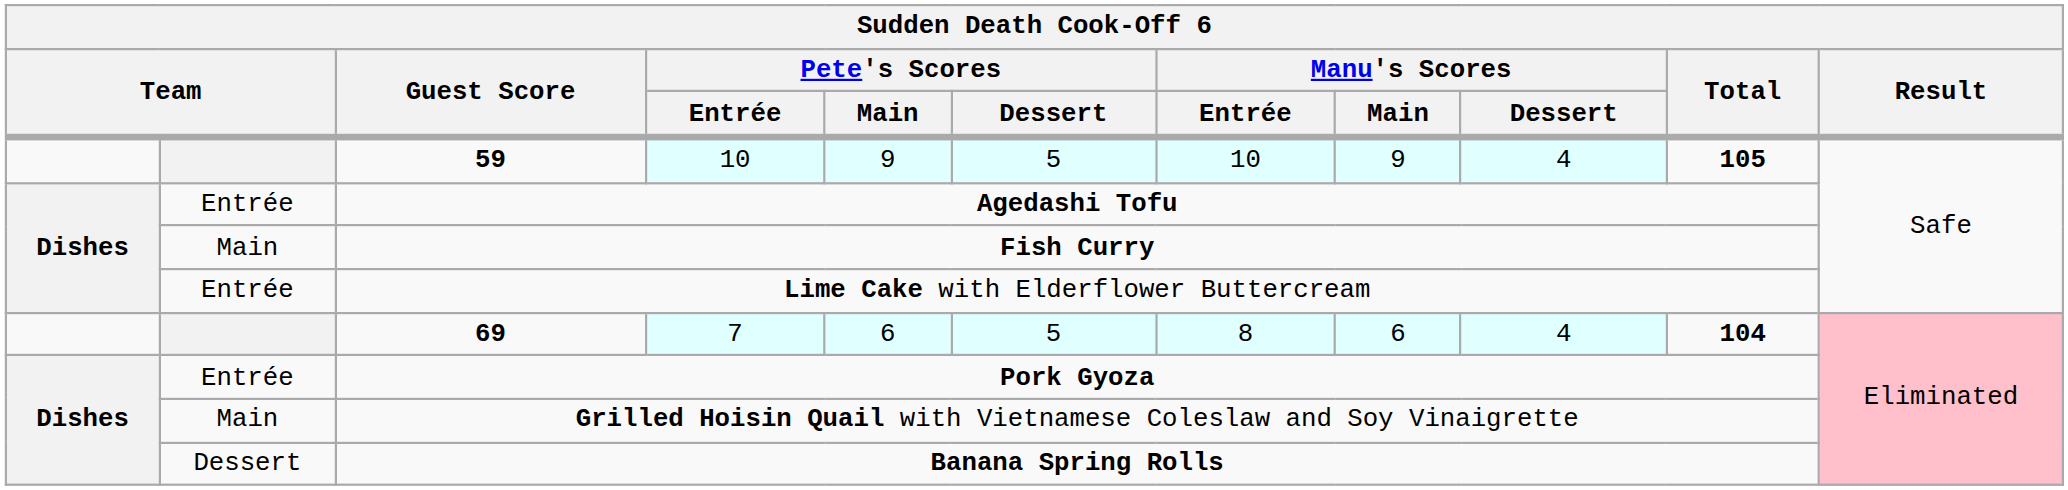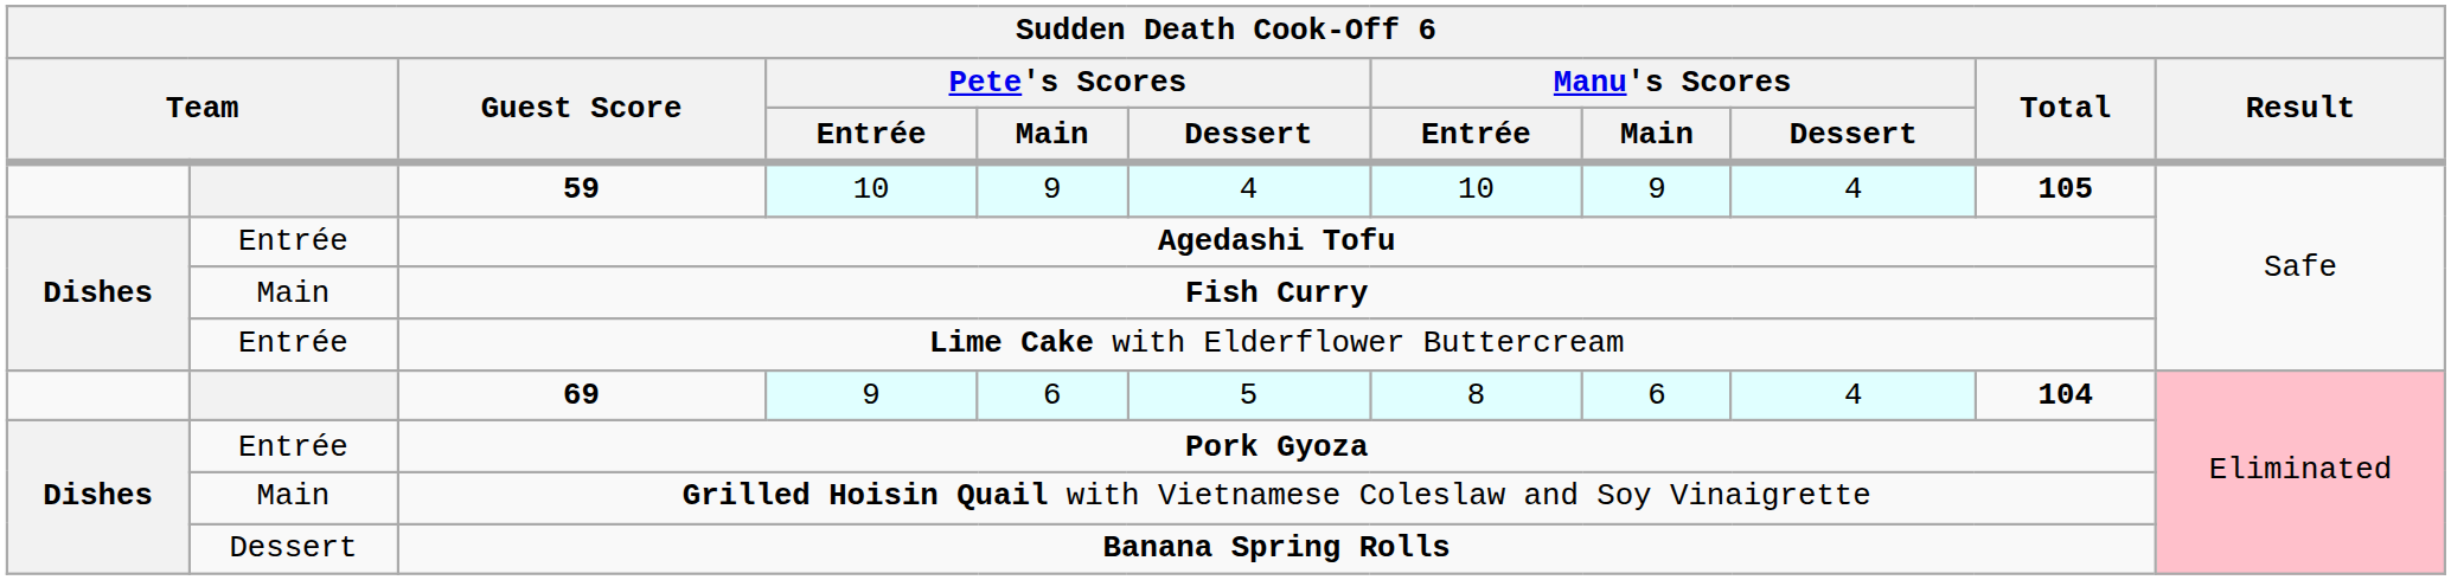59 | Pete's Scores / Dessert: 5 -> 4
69 | Pete's Scores / Entrée: 7 -> 9
